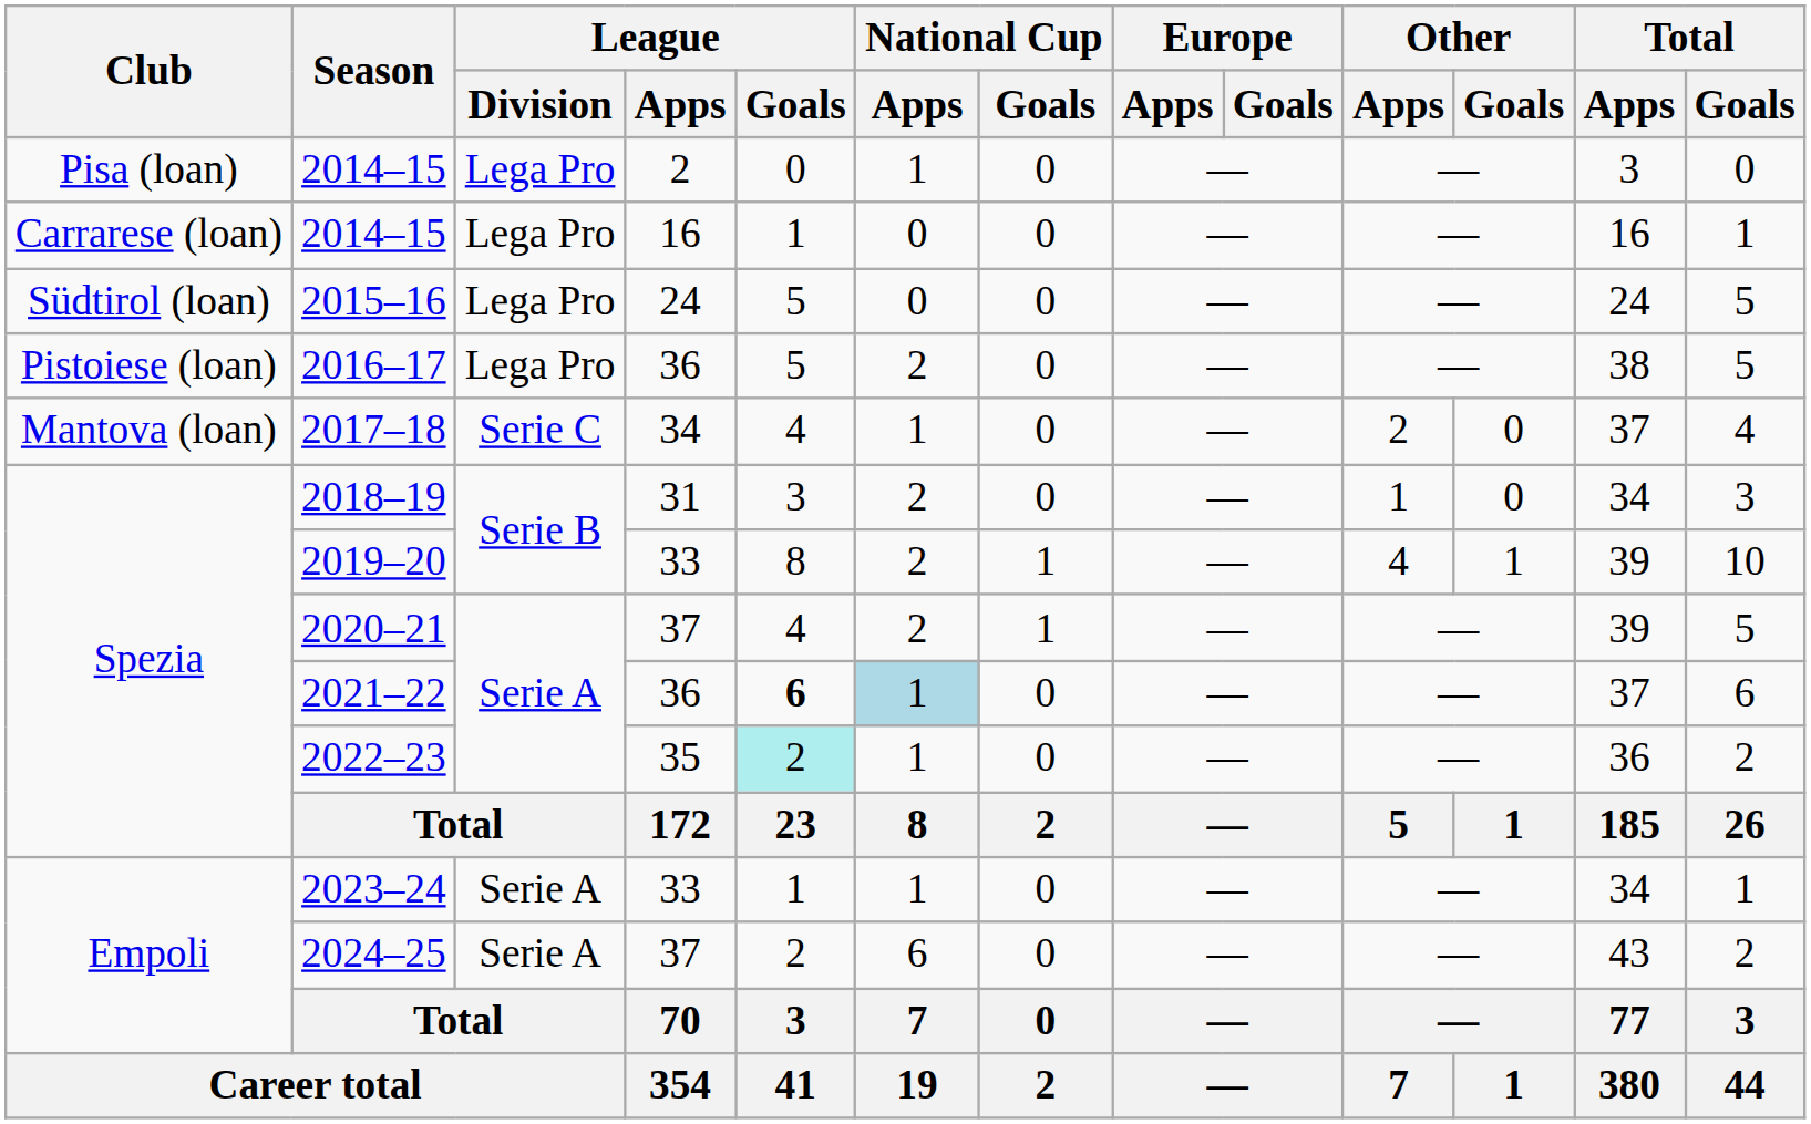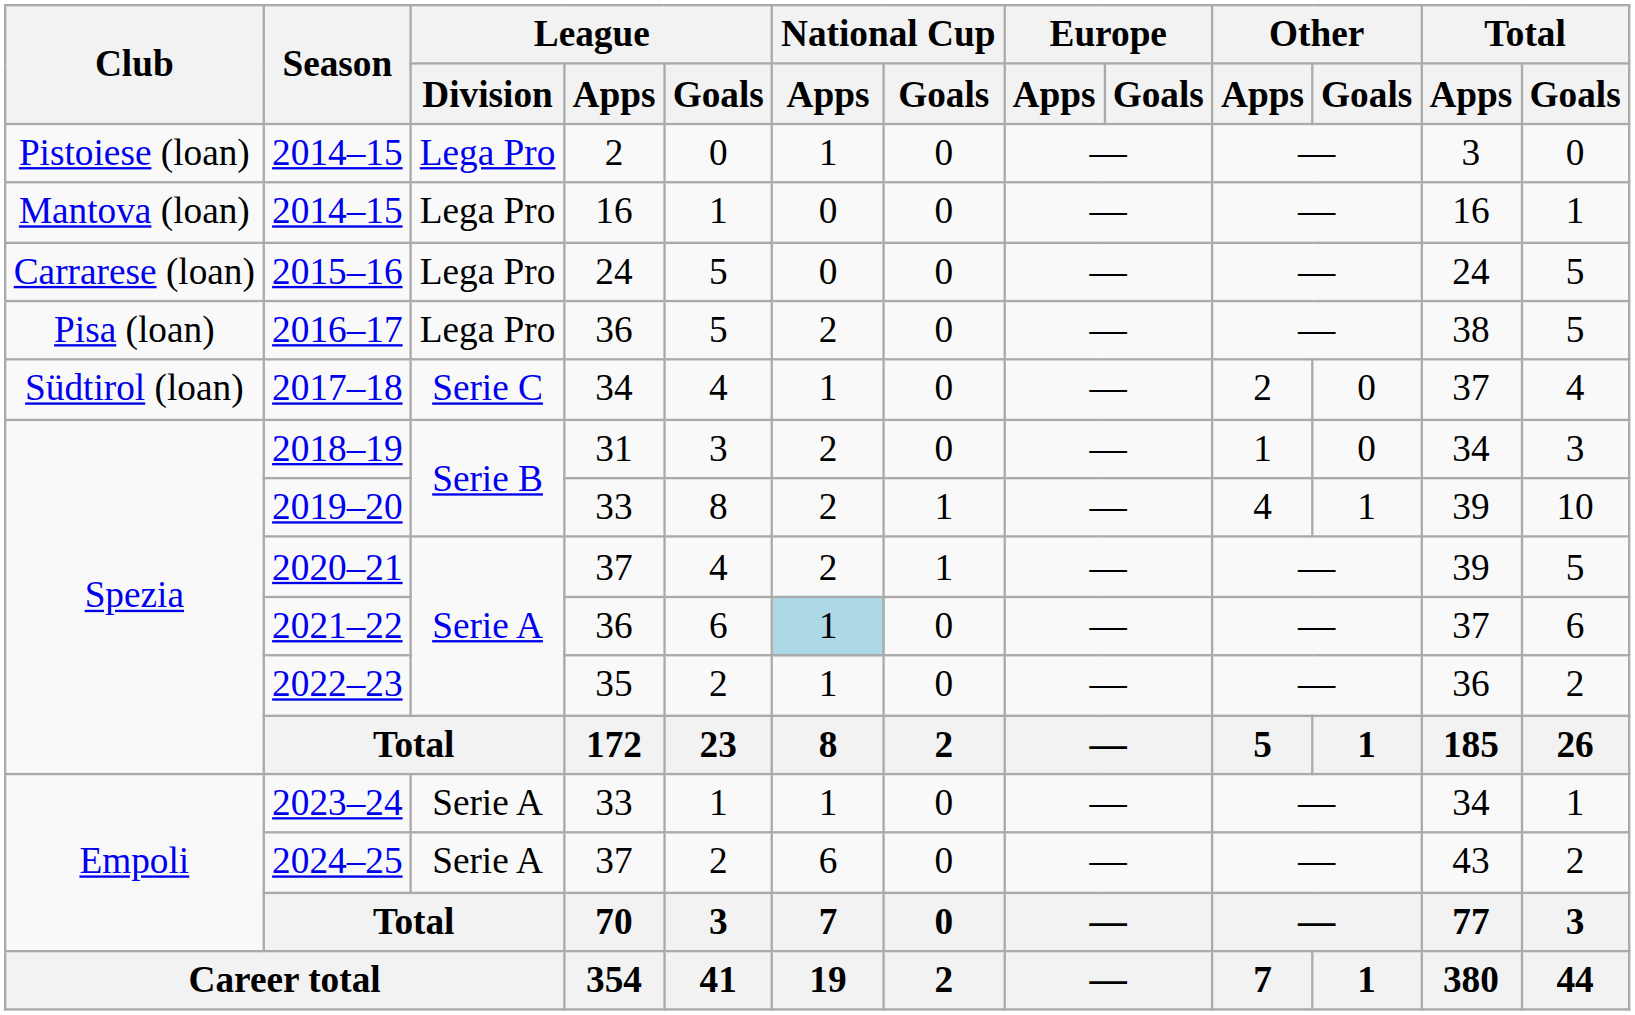2014–15 / 2 | Club: Pisa (loan) -> Pistoiese (loan)
2014–15 / 16 | Club: Carrarese (loan) -> Mantova (loan)
2015–16 | Club: Südtirol (loan) -> Carrarese (loan)
2016–17 | Club: Pistoiese (loan) -> Pisa (loan)
2017–18 | Club: Mantova (loan) -> Südtirol (loan)
2021–22 | League / Goals: bold -> normal
2022–23 | League / Goals: paleturquoise background -> no background
